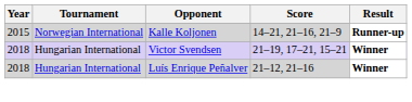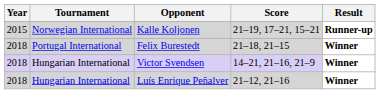Kalle Koljonen | Score: 14–21, 21–16, 21–9 -> 21–19, 17–21, 15–21
+ row: 2018 | Portugal International | Felix Burestedt | 21–18, 21–15 | Winner
Victor Svendsen | Score: 21–19, 17–21, 15–21 -> 14–21, 21–16, 21–9
